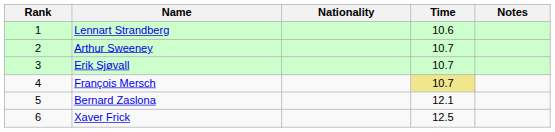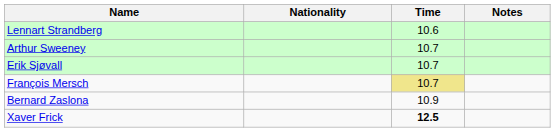- column: Rank | 1 | 2 | 3 | 4 | 5 | 6
Bernard Zaslona | Time: 12.1 -> 10.9
Xaver Frick | Time: normal -> bold
